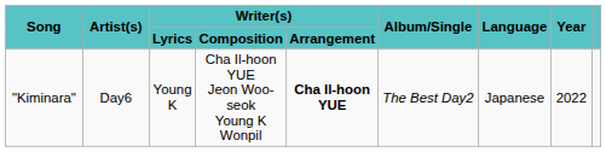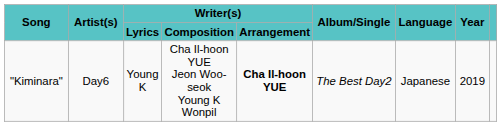"Kiminara" | Year: 2022 -> 2019
